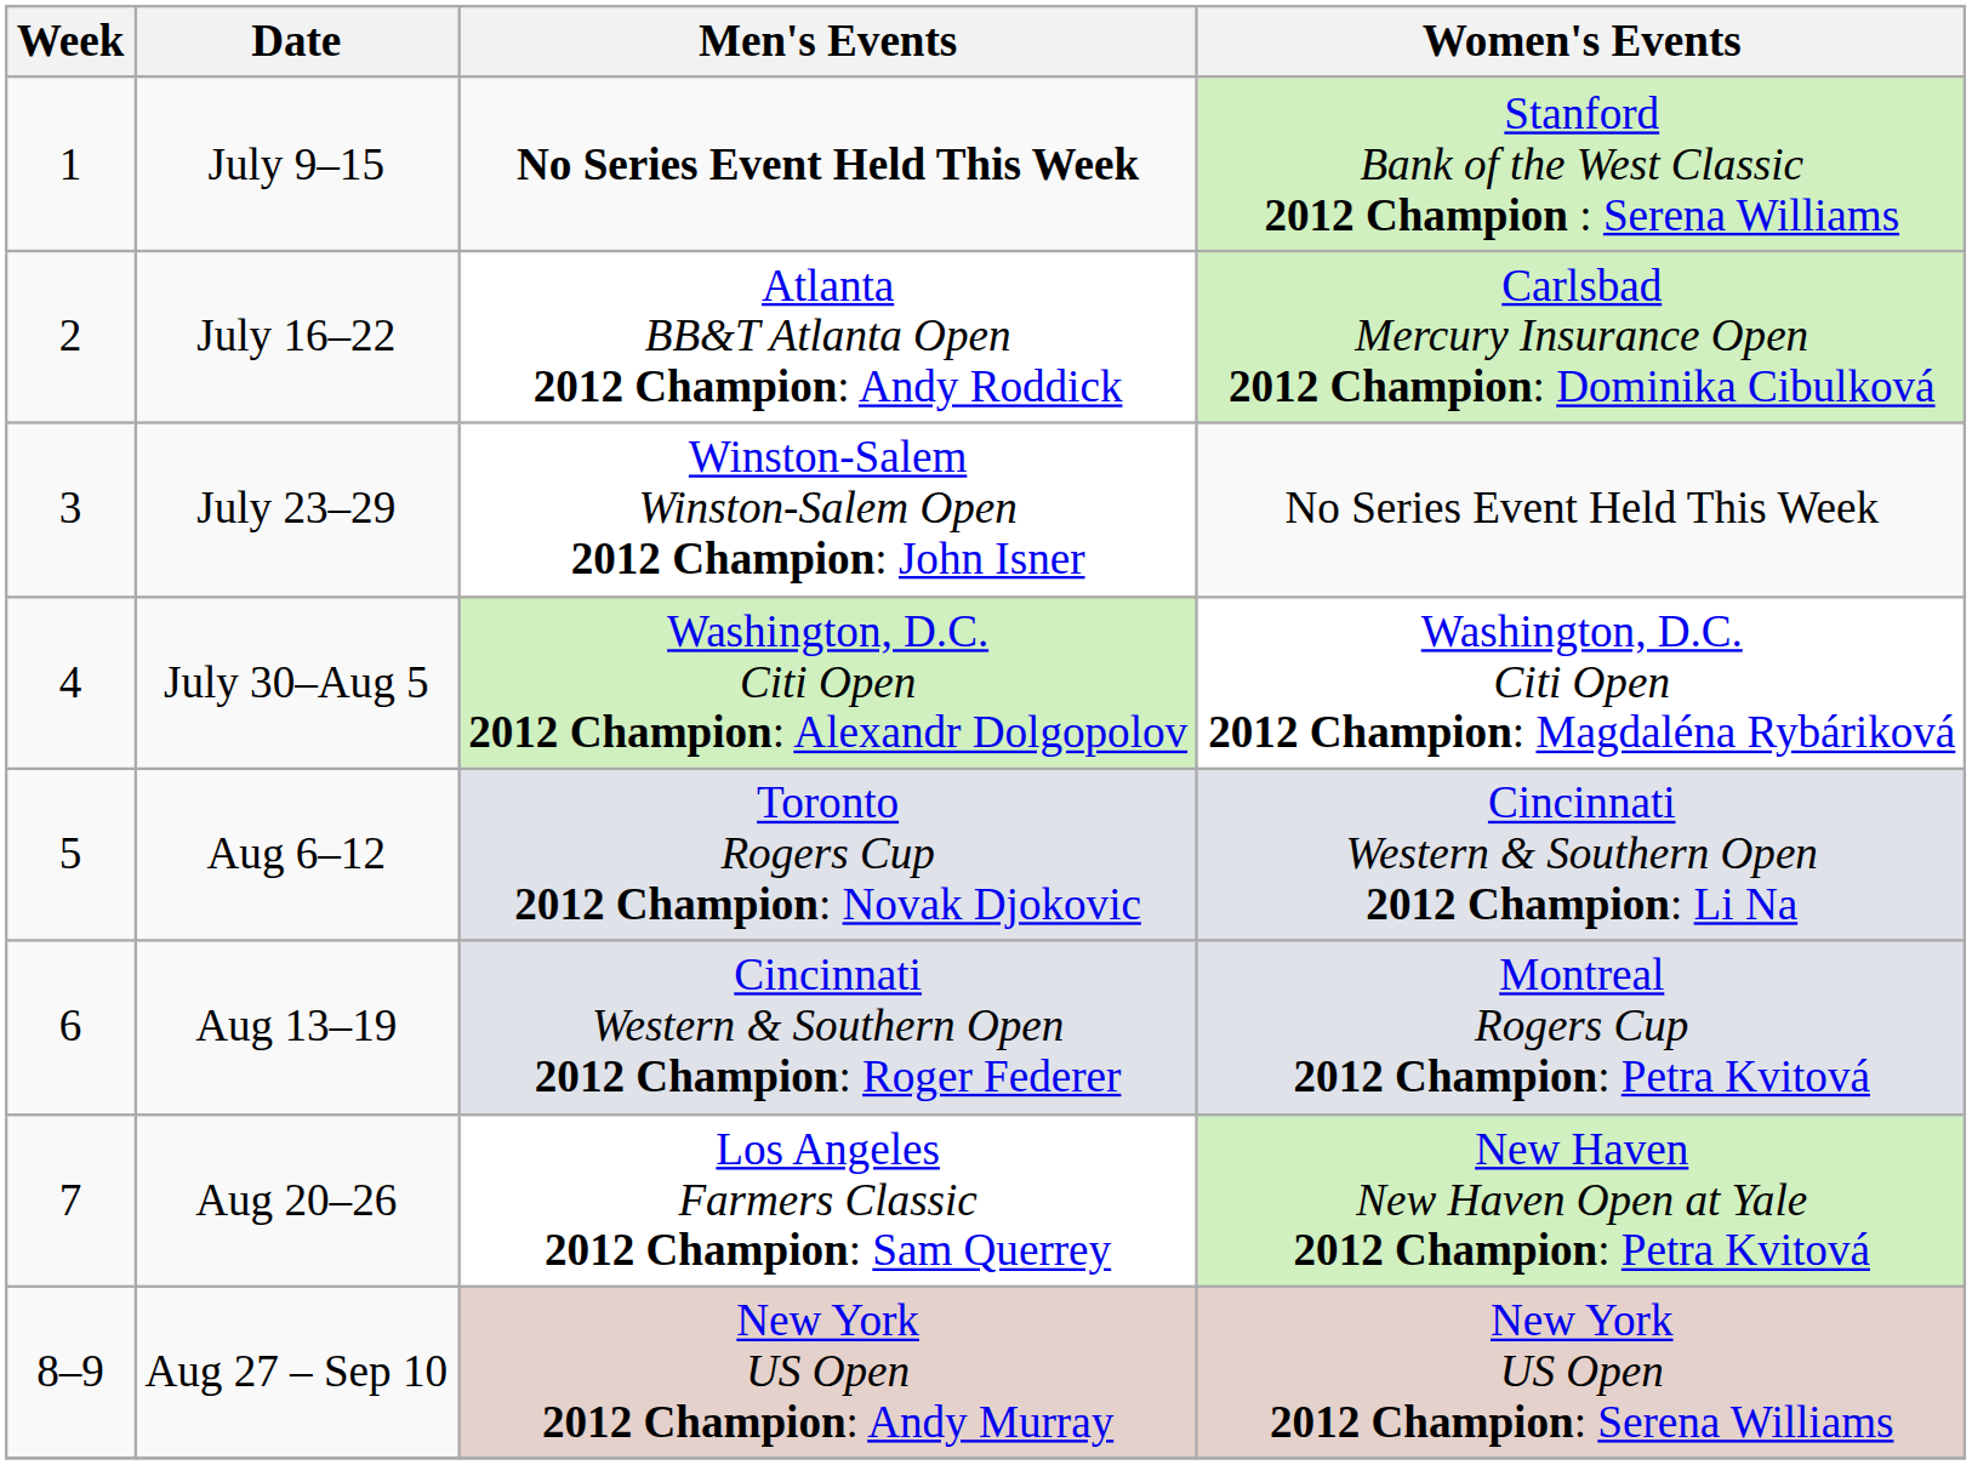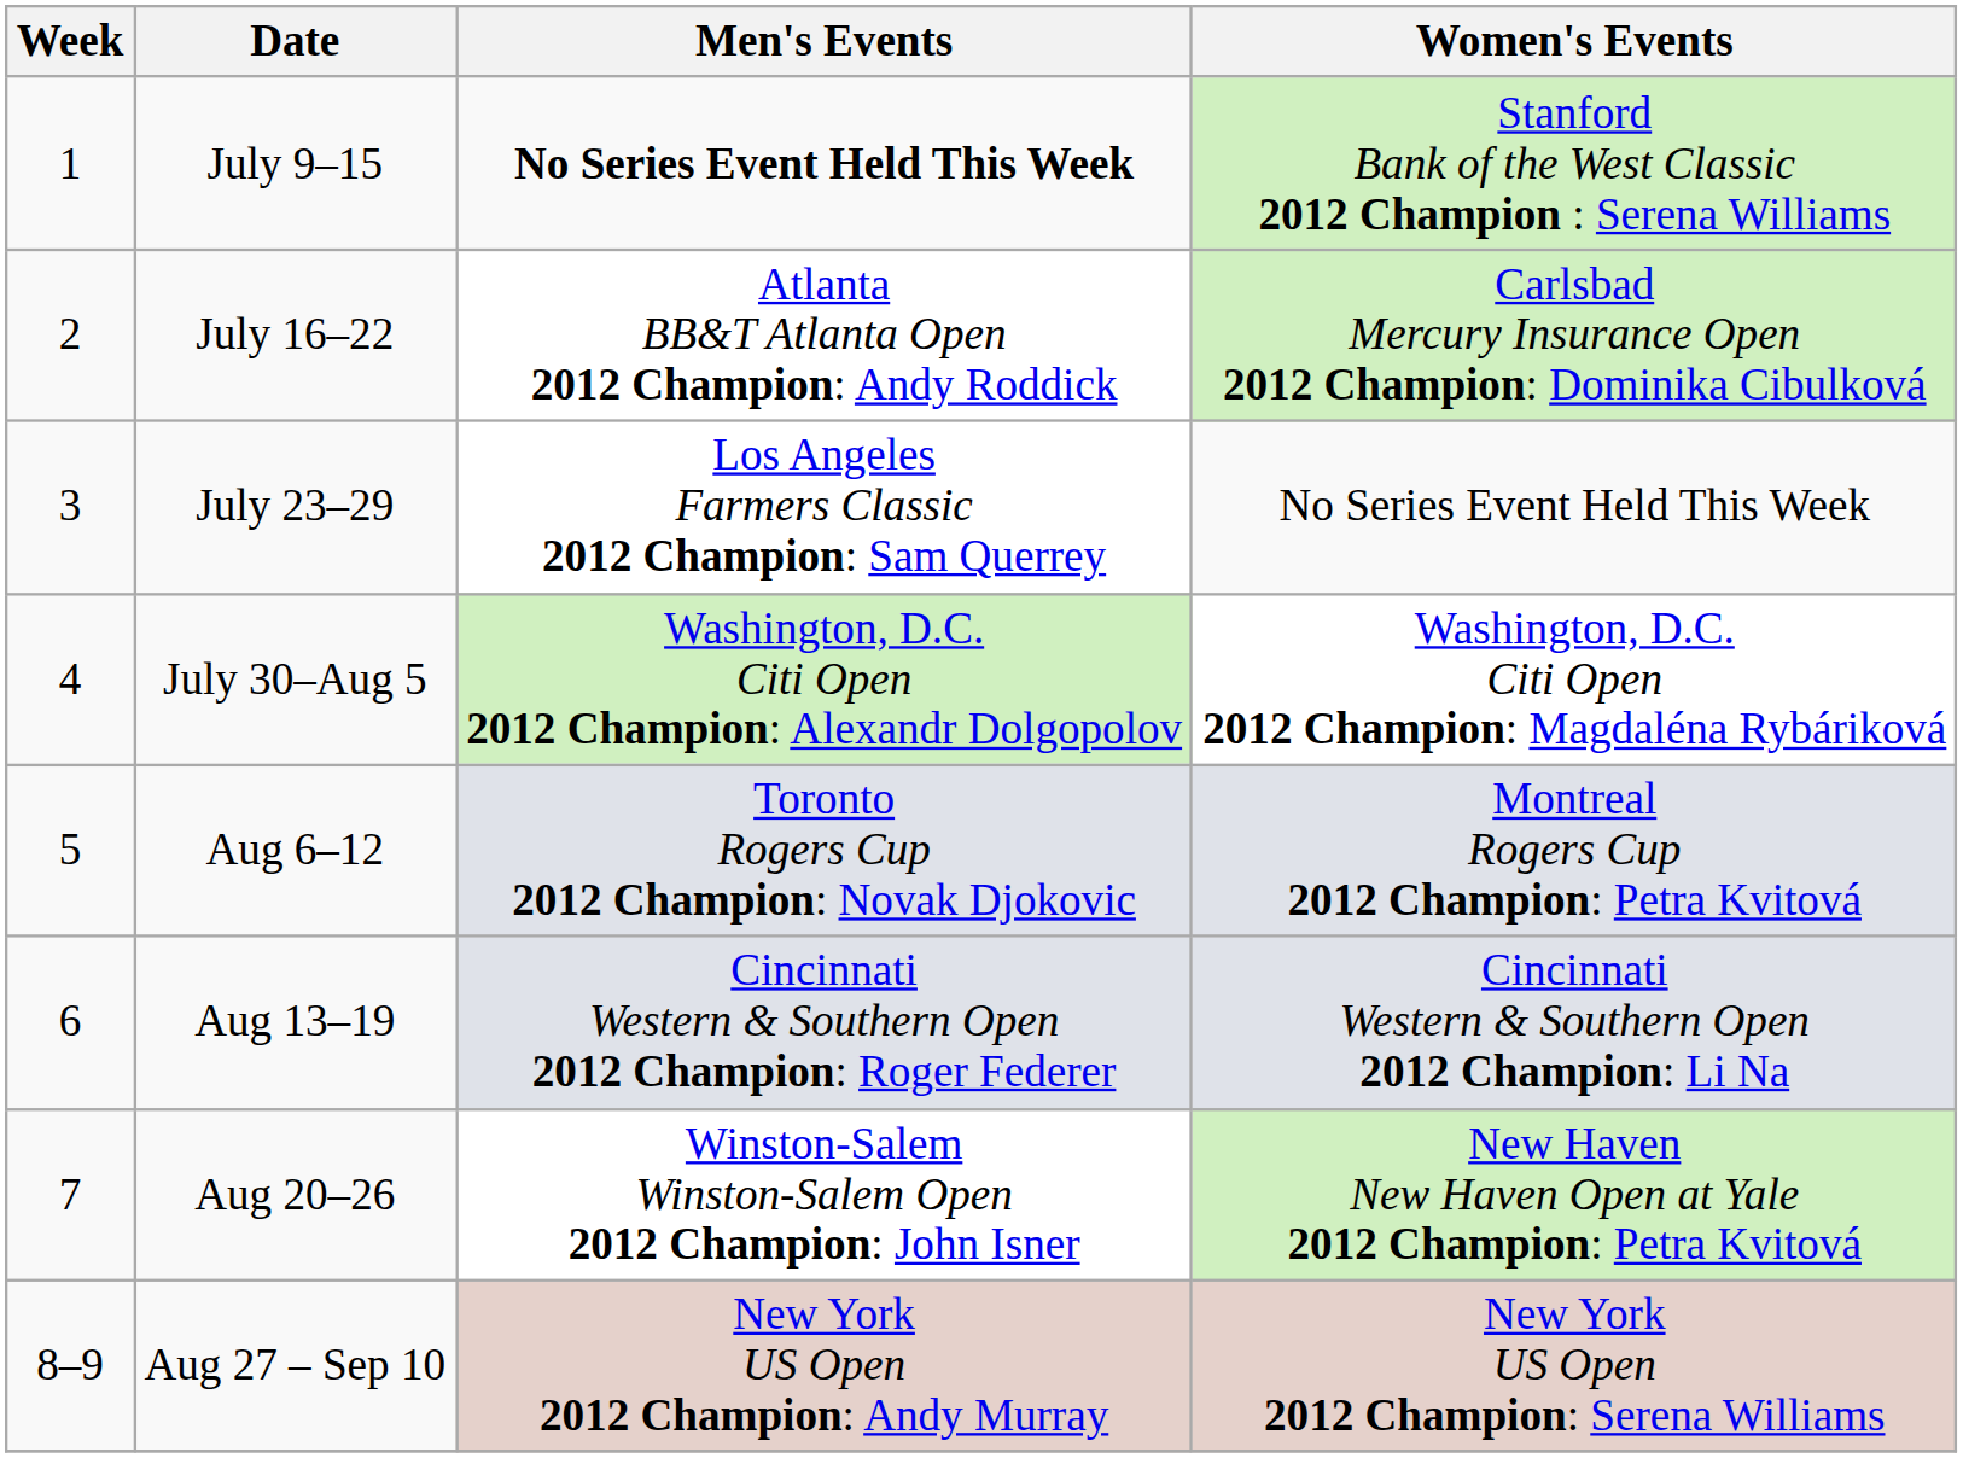July 23–29 | Men's Events: Winston-Salem Winston-Salem Open 2012 Champion: John Isner -> Los Angeles Farmers Classic 2012 Champion: Sam Querrey
Aug 6–12 | Women's Events: Cincinnati Western & Southern Open 2012 Champion: Li Na -> Montreal Rogers Cup 2012 Champion: Petra Kvitová
Aug 13–19 | Women's Events: Montreal Rogers Cup 2012 Champion: Petra Kvitová -> Cincinnati Western & Southern Open 2012 Champion: Li Na
Aug 20–26 | Men's Events: Los Angeles Farmers Classic 2012 Champion: Sam Querrey -> Winston-Salem Winston-Salem Open 2012 Champion: John Isner
